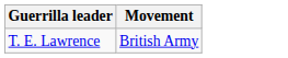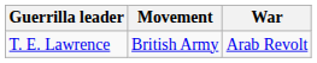+ column: War | Arab Revolt
